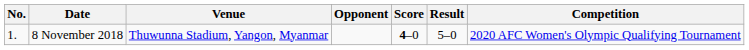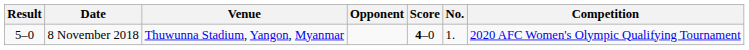columns swapped: No. <-> Result
